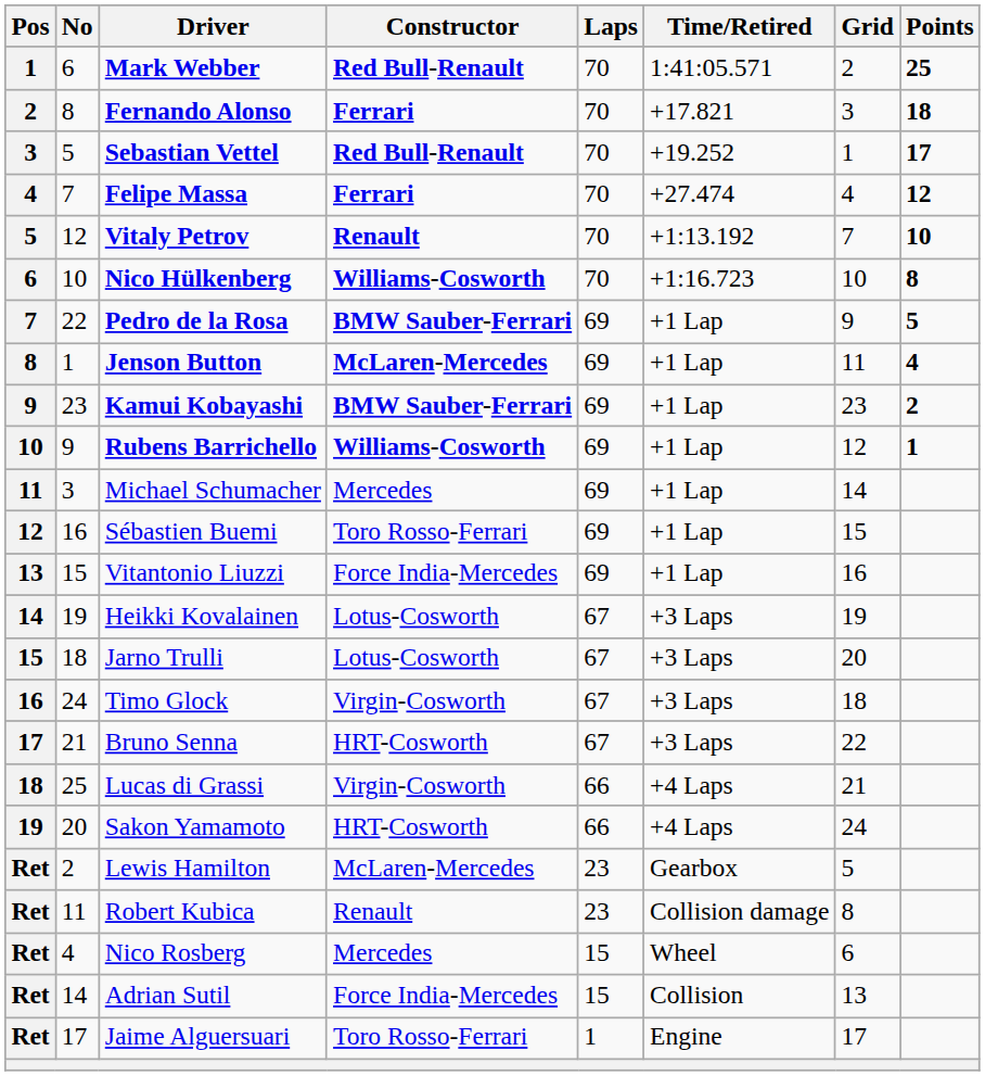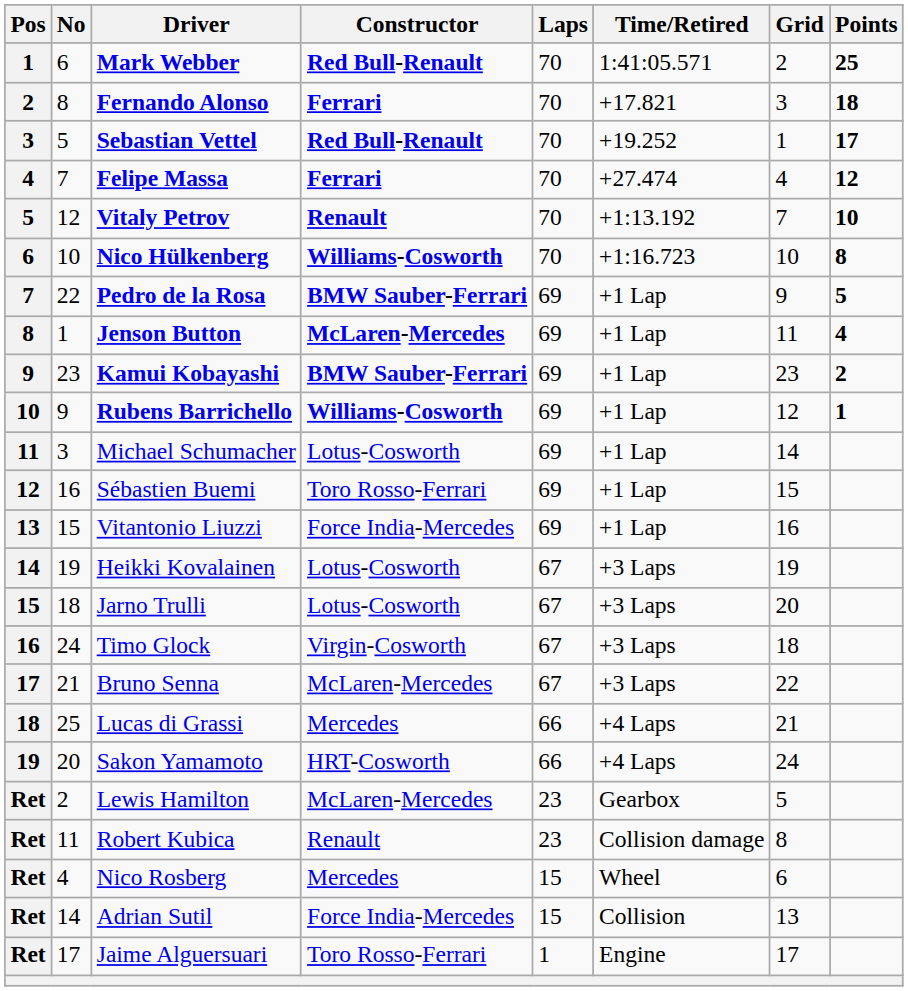Michael Schumacher | Constructor: Mercedes -> Lotus-Cosworth
Bruno Senna | Constructor: HRT-Cosworth -> McLaren-Mercedes
Lucas di Grassi | Constructor: Virgin-Cosworth -> Mercedes
